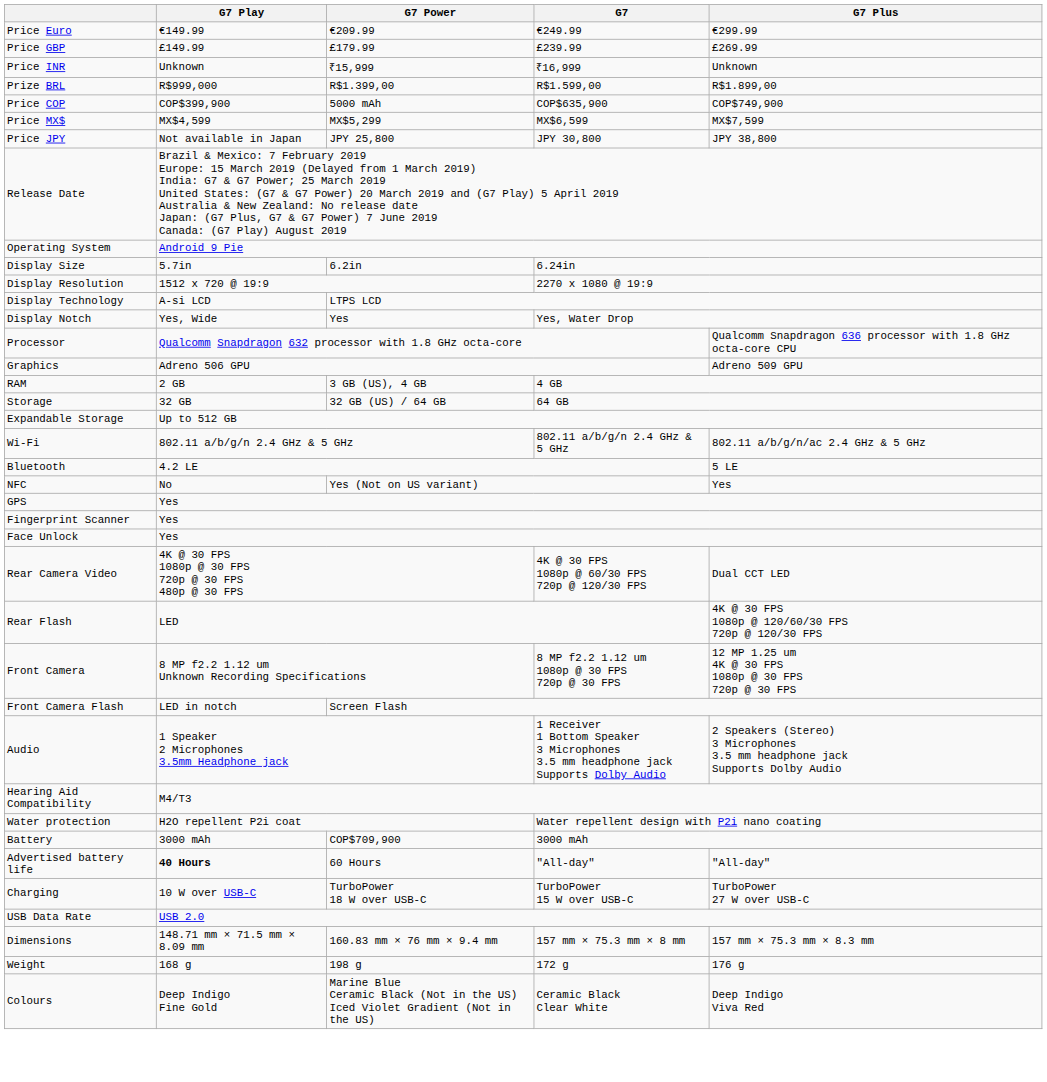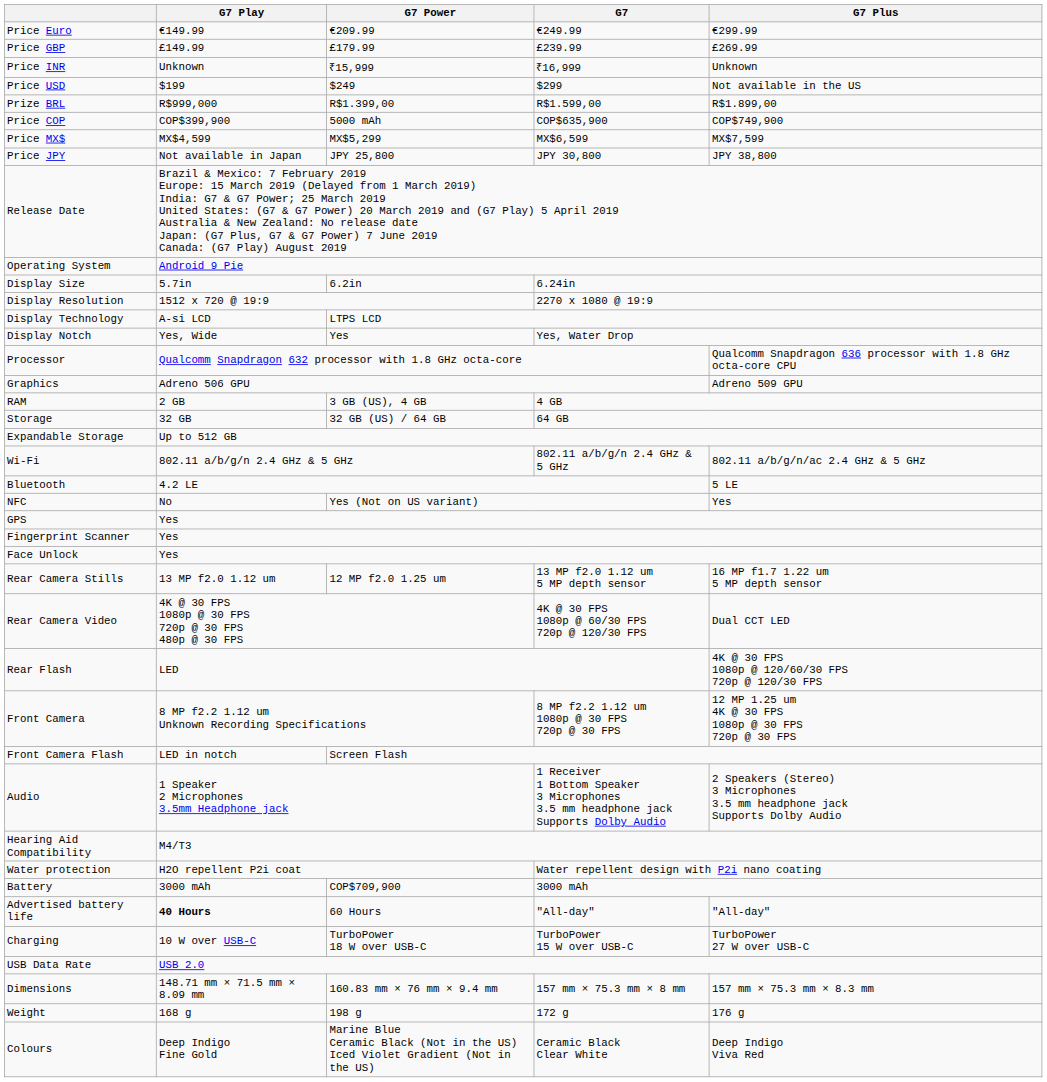+ row: Price USD | $199 | $249 | $299 | Not available in the US
+ row: Rear Camera Stills | 13 MP f2.0 1.12 um | 12 MP f2.0 1.25 um | 13 MP f2.0 1.12 um 5 MP depth sensor | 16 MP f1.7 1.22 um 5 MP depth sensor
